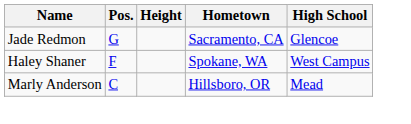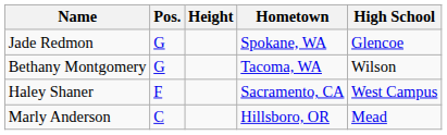Jade Redmon | Hometown: Sacramento, CA -> Spokane, WA
+ row: Bethany Montgomery | G | Tacoma, WA | Wilson
Haley Shaner | Hometown: Spokane, WA -> Sacramento, CA
